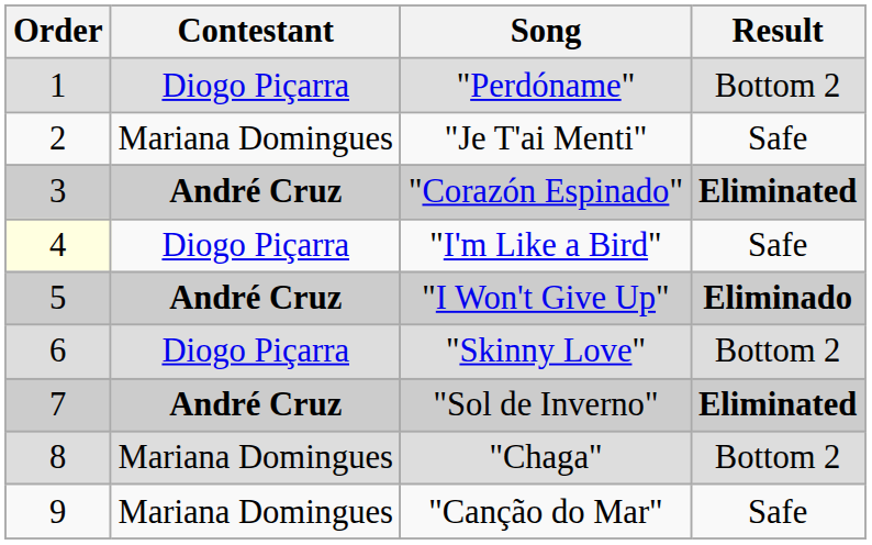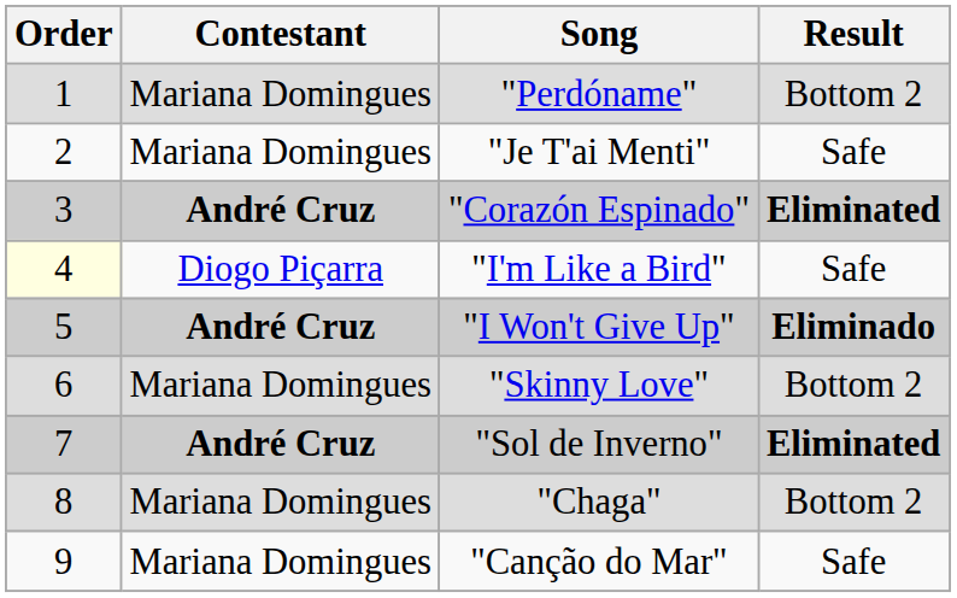"Perdóname" | Contestant: Diogo Piçarra -> Mariana Domingues
"Skinny Love" | Contestant: Diogo Piçarra -> Mariana Domingues
